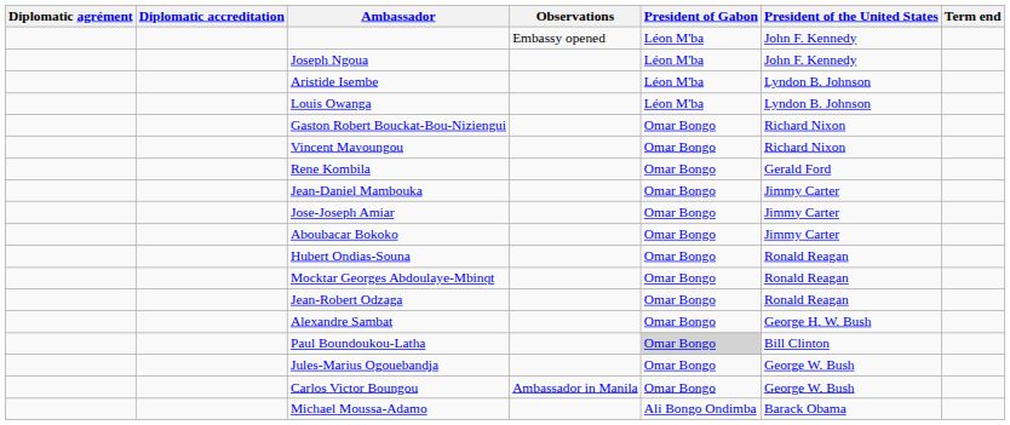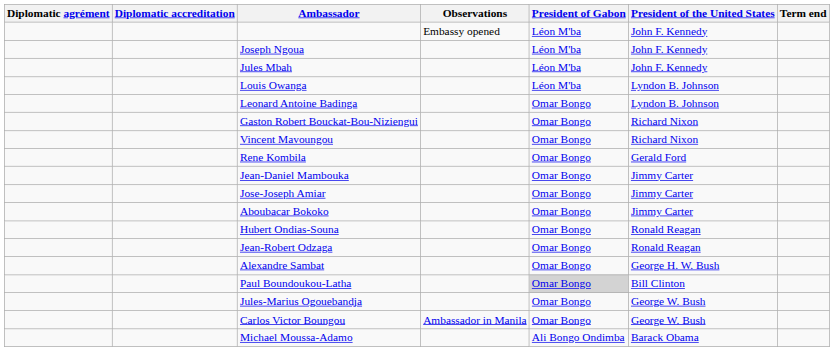+ row: Jules Mbah | Léon M'ba | John F. Kennedy
- row: Aristide Isembe | Léon M'ba | Lyndon B. Johnson
+ row: Leonard Antoine Badinga | Omar Bongo | Lyndon B. Johnson
- row: Mocktar Georges Abdoulaye-Mbinqt | Omar Bongo | Ronald Reagan
